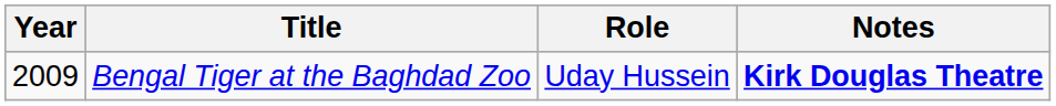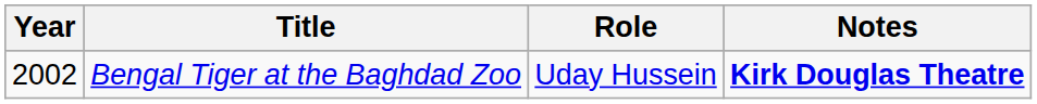Bengal Tiger at the Baghdad Zoo | Year: 2009 -> 2002
